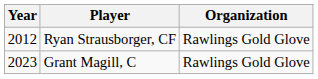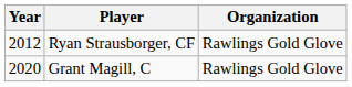Grant Magill, C | Year: 2023 -> 2020
